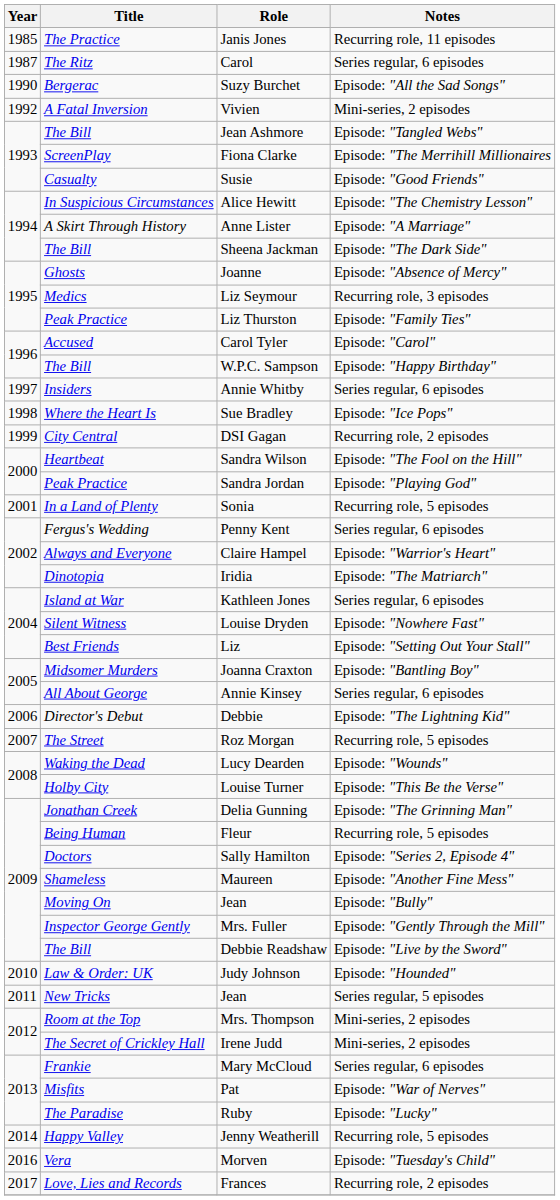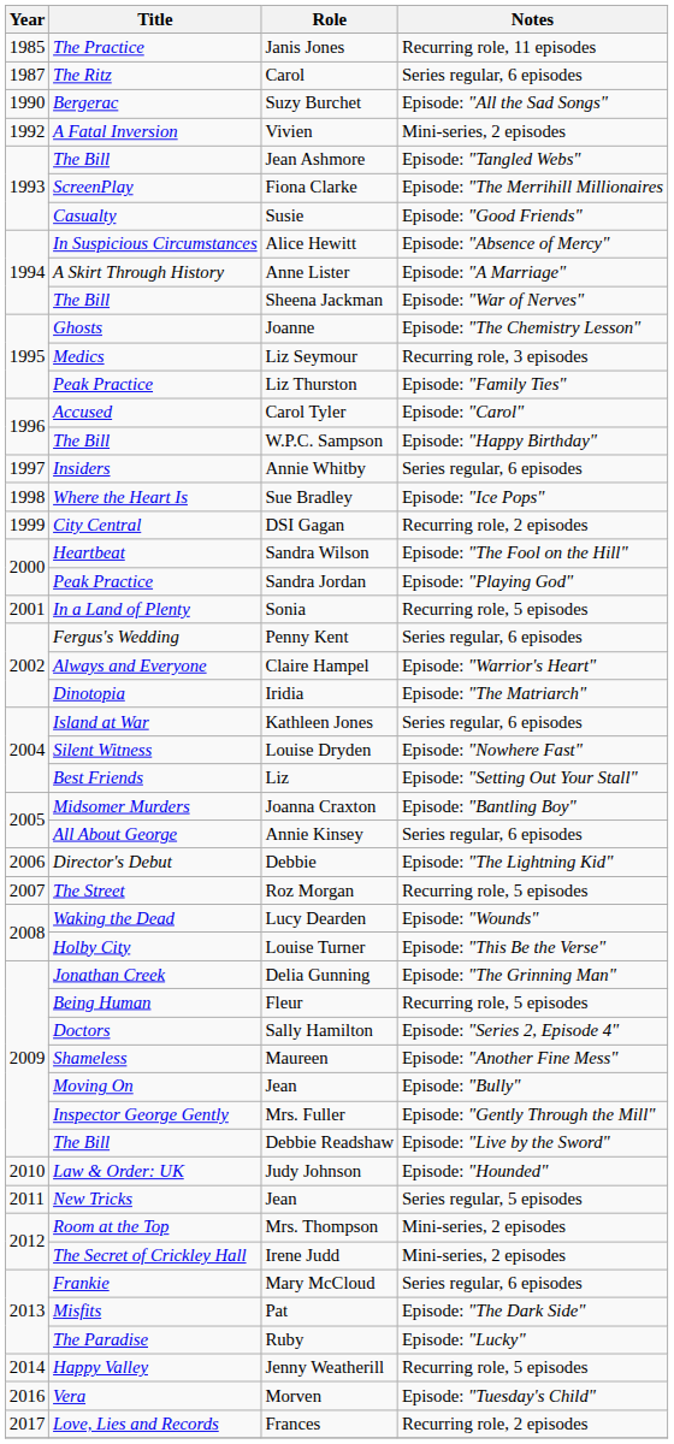Alice Hewitt | Notes: Episode: "The Chemistry Lesson" -> Episode: "Absence of Mercy"
Sheena Jackman | Notes: Episode: "The Dark Side" -> Episode: "War of Nerves"
Joanne | Notes: Episode: "Absence of Mercy" -> Episode: "The Chemistry Lesson"
Pat | Notes: Episode: "War of Nerves" -> Episode: "The Dark Side"
